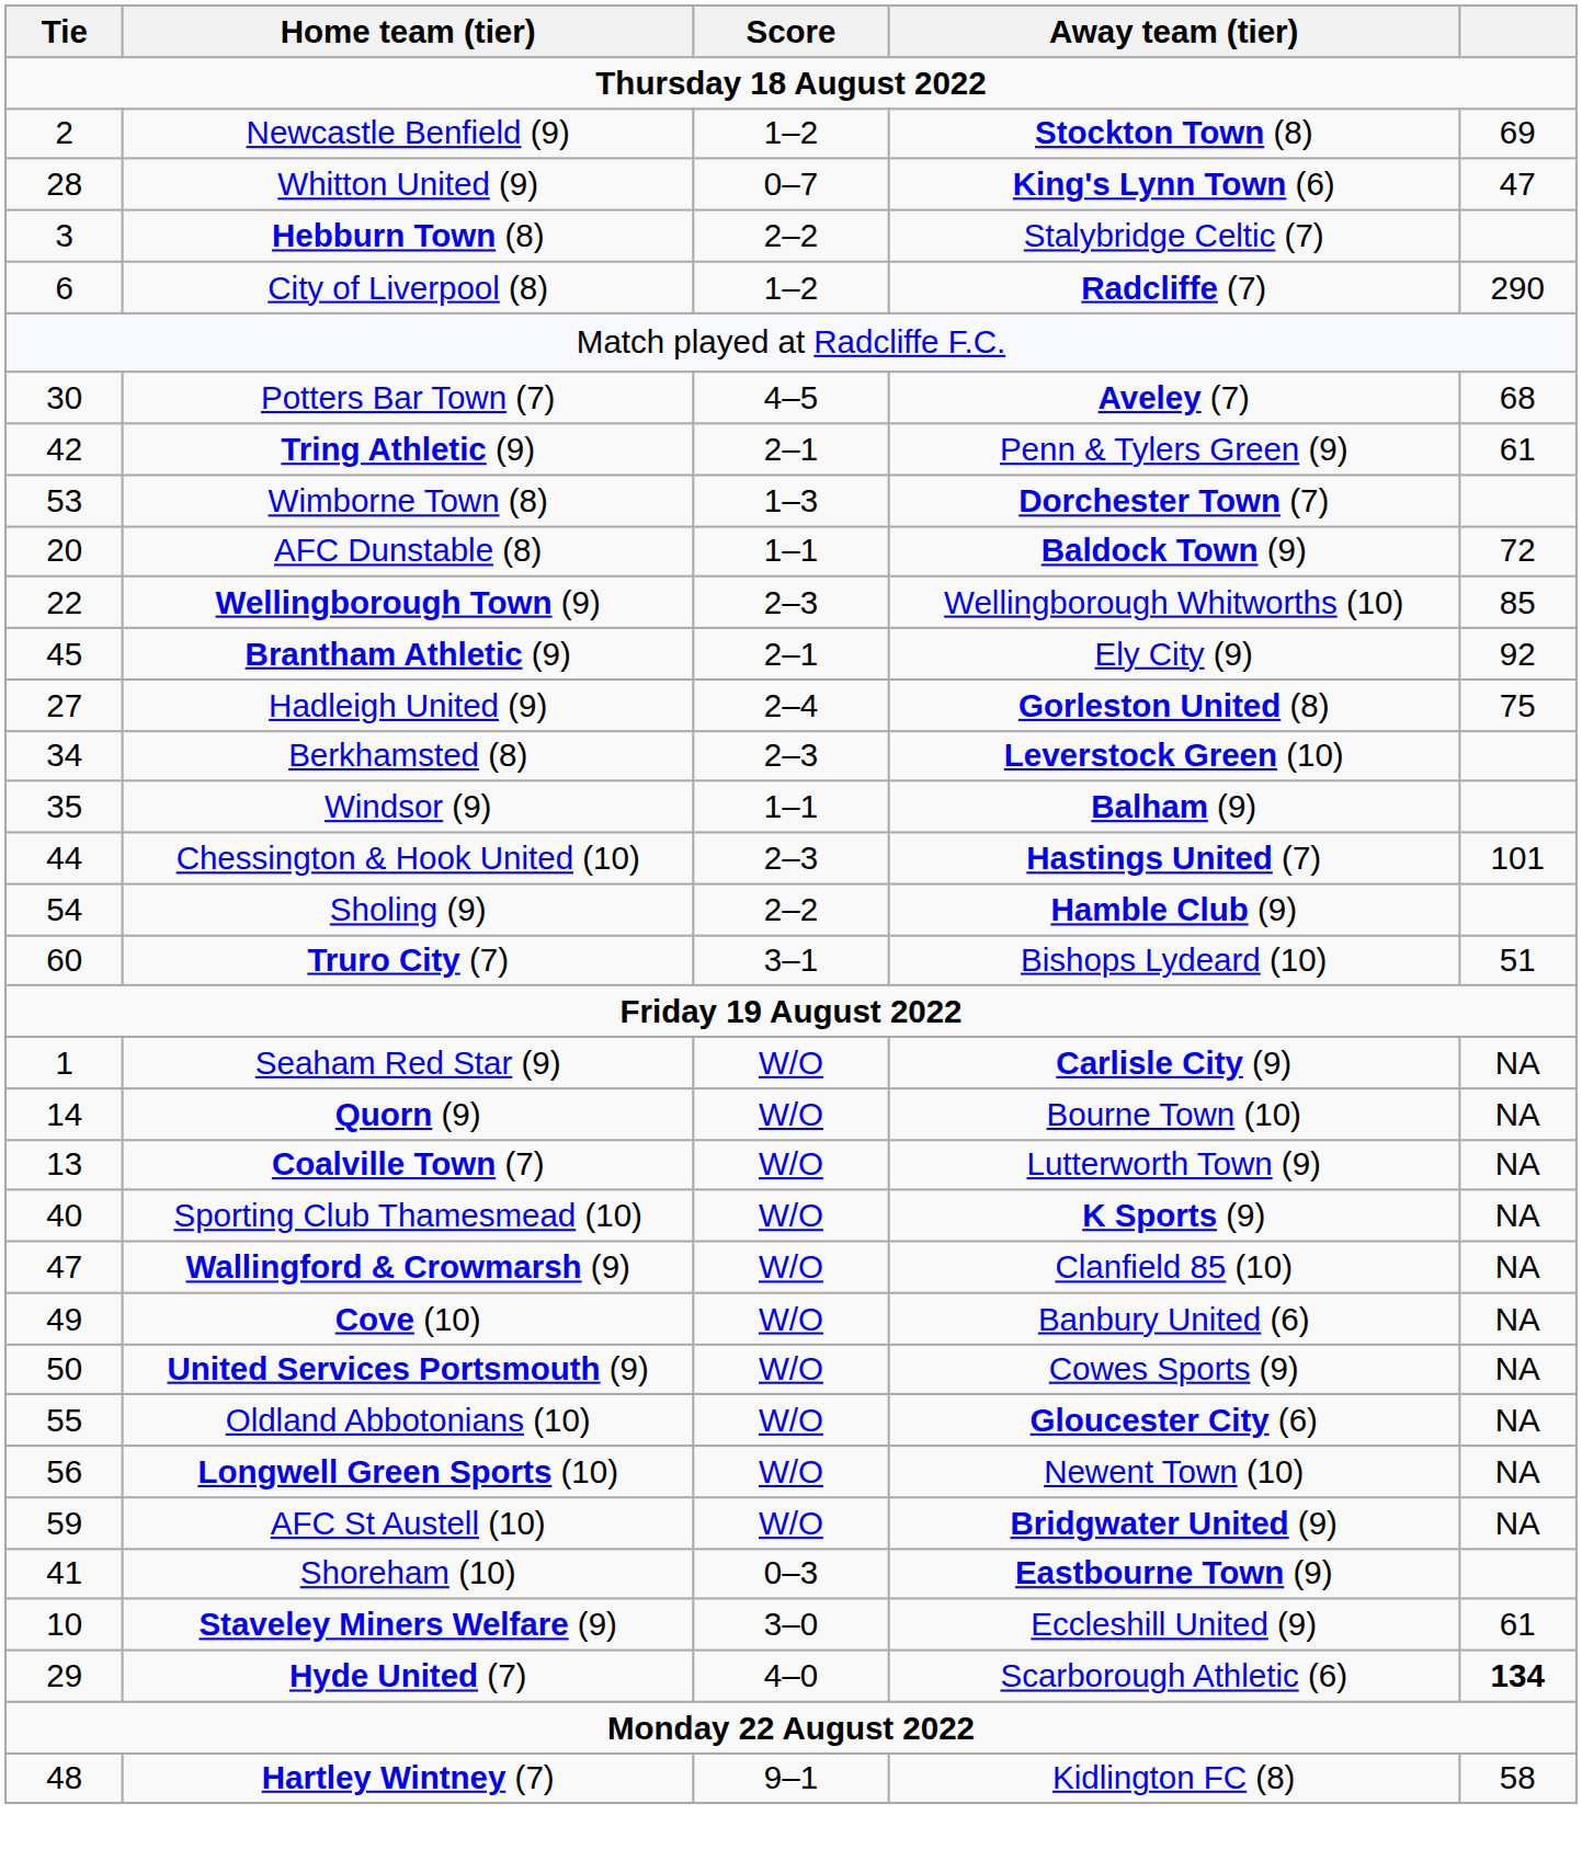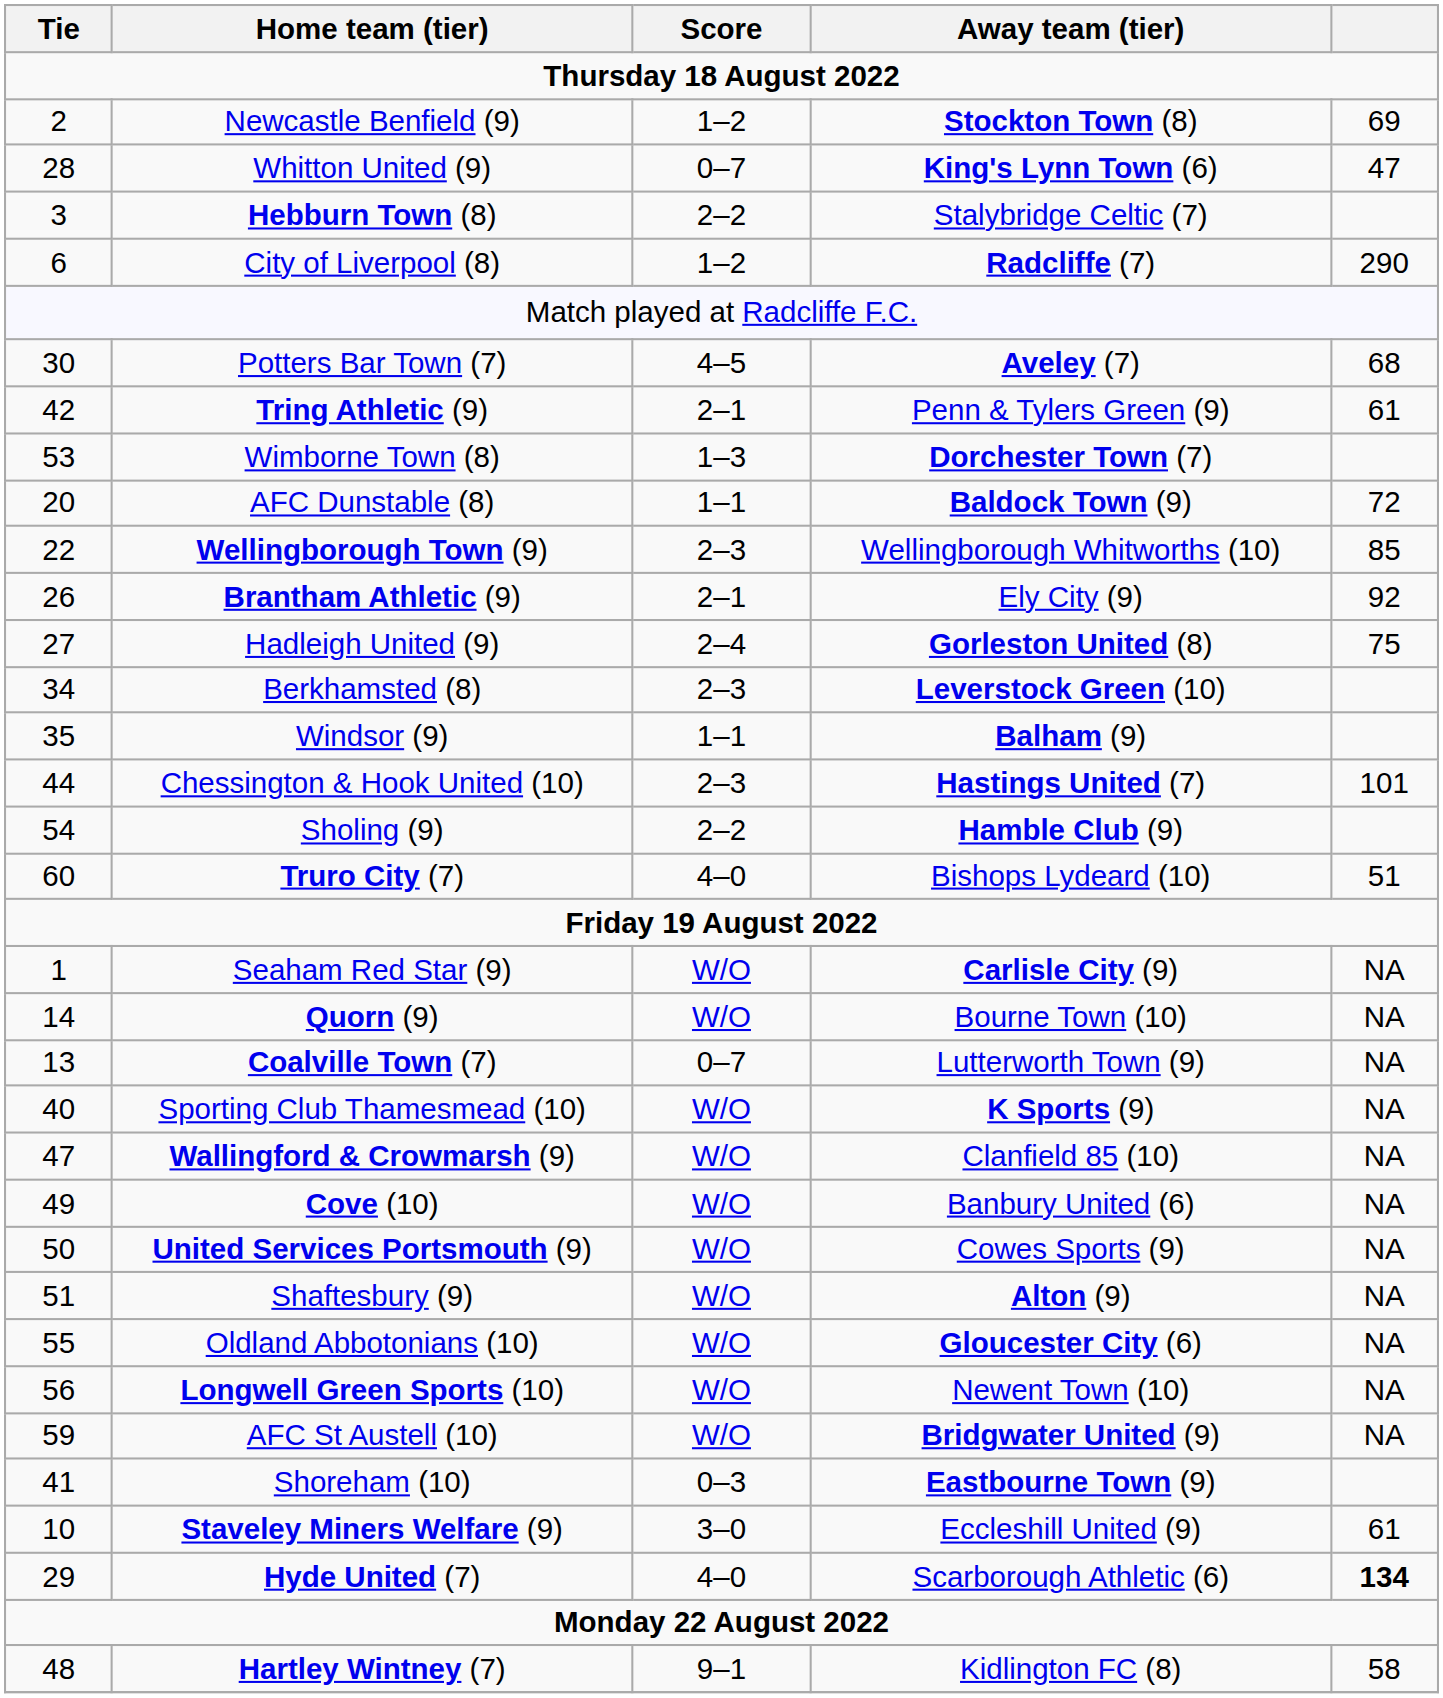Brantham Athletic (9) | Tie: 45 -> 26
Truro City (7) | Score: 3–1 -> 4–0
Coalville Town (7) | Score: W/O -> 0–7
+ row: 51 | Shaftesbury (9) | W/O | Alton (9) | NA
